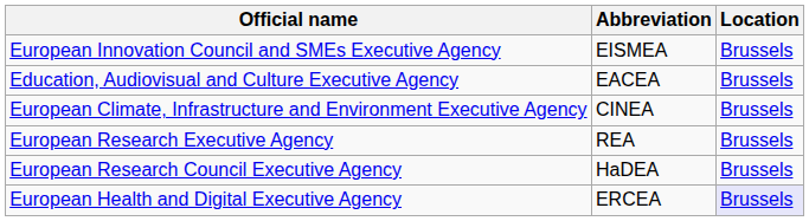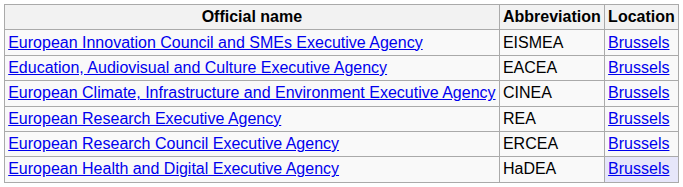European Research Council Executive Agency | Abbreviation: HaDEA -> ERCEA
European Health and Digital Executive Agency | Abbreviation: ERCEA -> HaDEA
